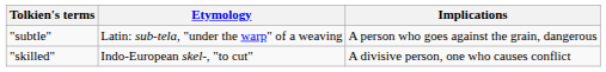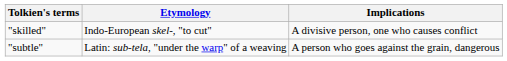rows swapped: "subtle" <-> "skilled"
